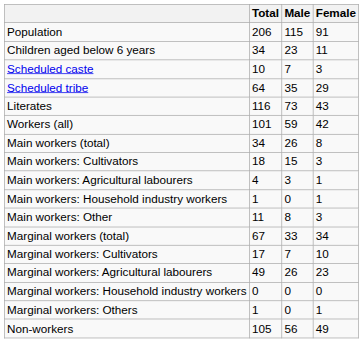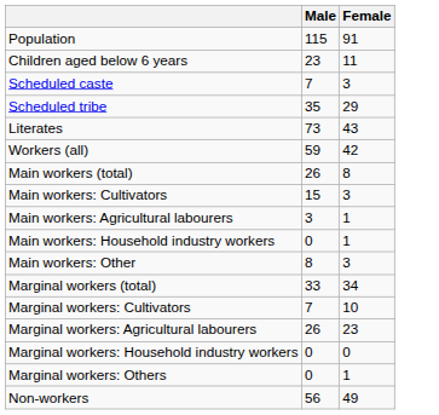- column: Total | 206 | 34 | 10 | 64 | 116 | 101 | 34 | 18 | 4 | 1 | 11 | 67 | 17 | 49 | 0 | 1 | 105
